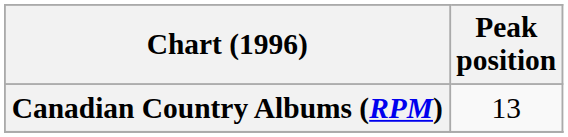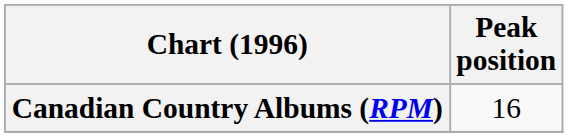Canadian Country Albums (RPM) | Peak position: 13 -> 16
